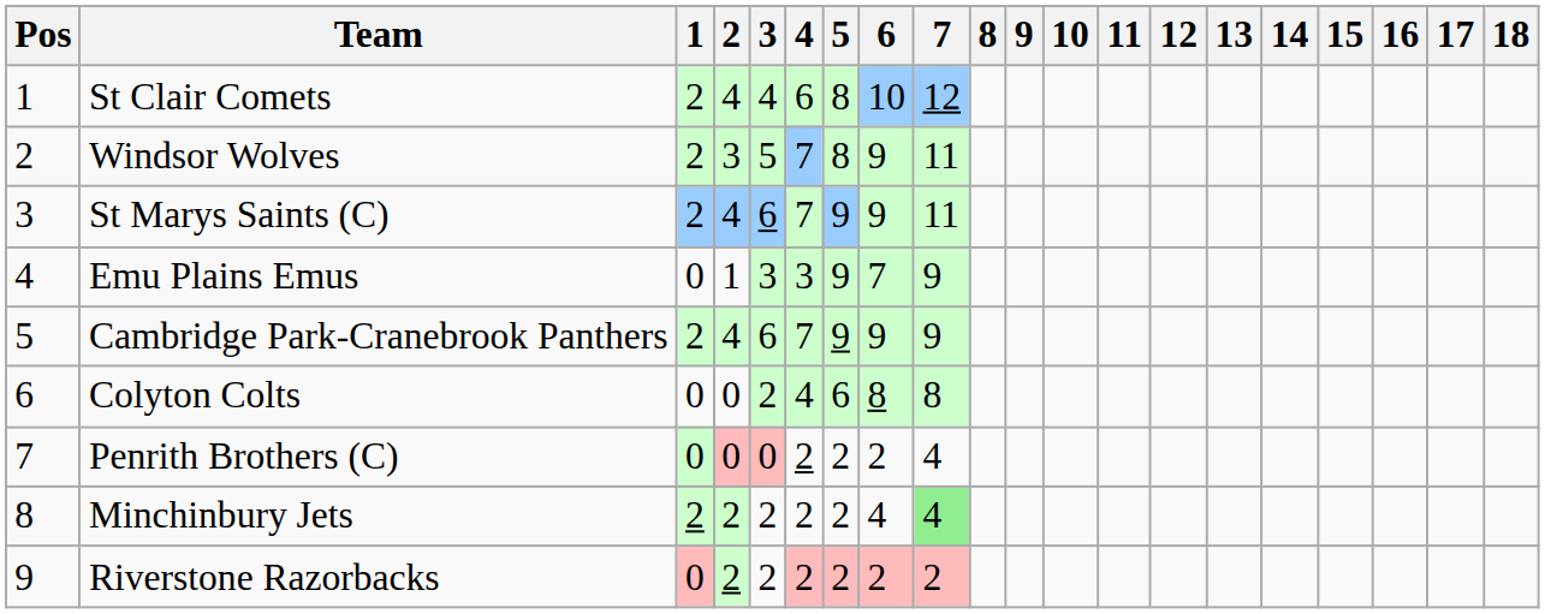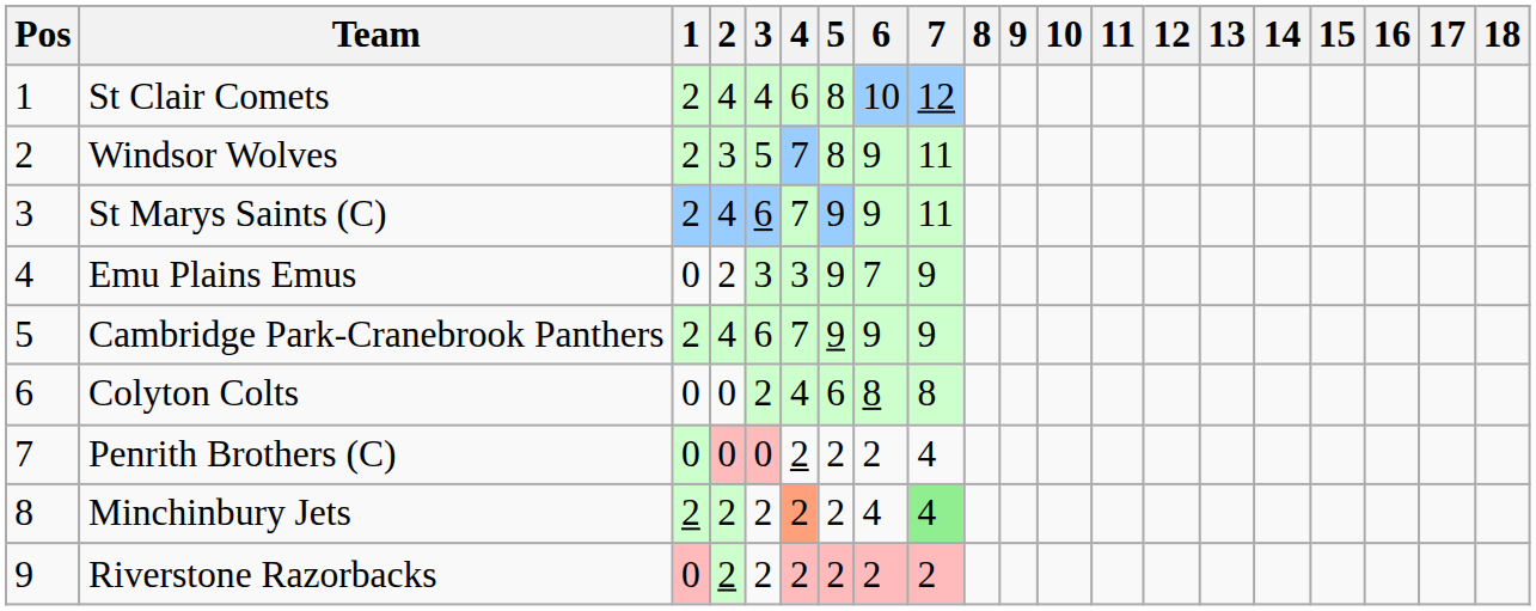Emu Plains Emus | 2: 1 -> 2
Minchinbury Jets | 4: no background -> lightsalmon background
